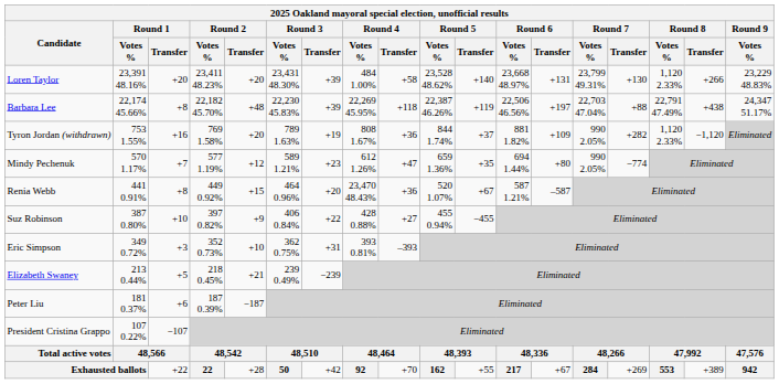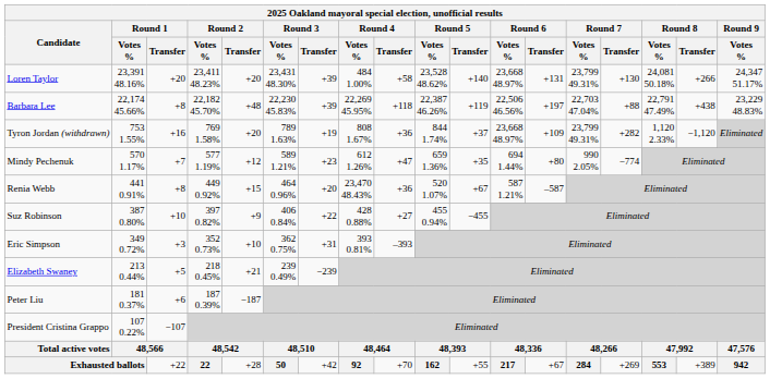Loren Taylor | column 16: 1,120 2.33% -> 24,081 50.18%
Loren Taylor | column 18: 23,229 48.83% -> 24,347 51.17%
Barbara Lee | column 18: 24,347 51.17% -> 23,229 48.83%
Tyron Jordan (withdrawn) | column 12: 881 1.82% -> 23,668 48.97%
Tyron Jordan (withdrawn) | column 14: 990 2.05% -> 23,799 49.31%
